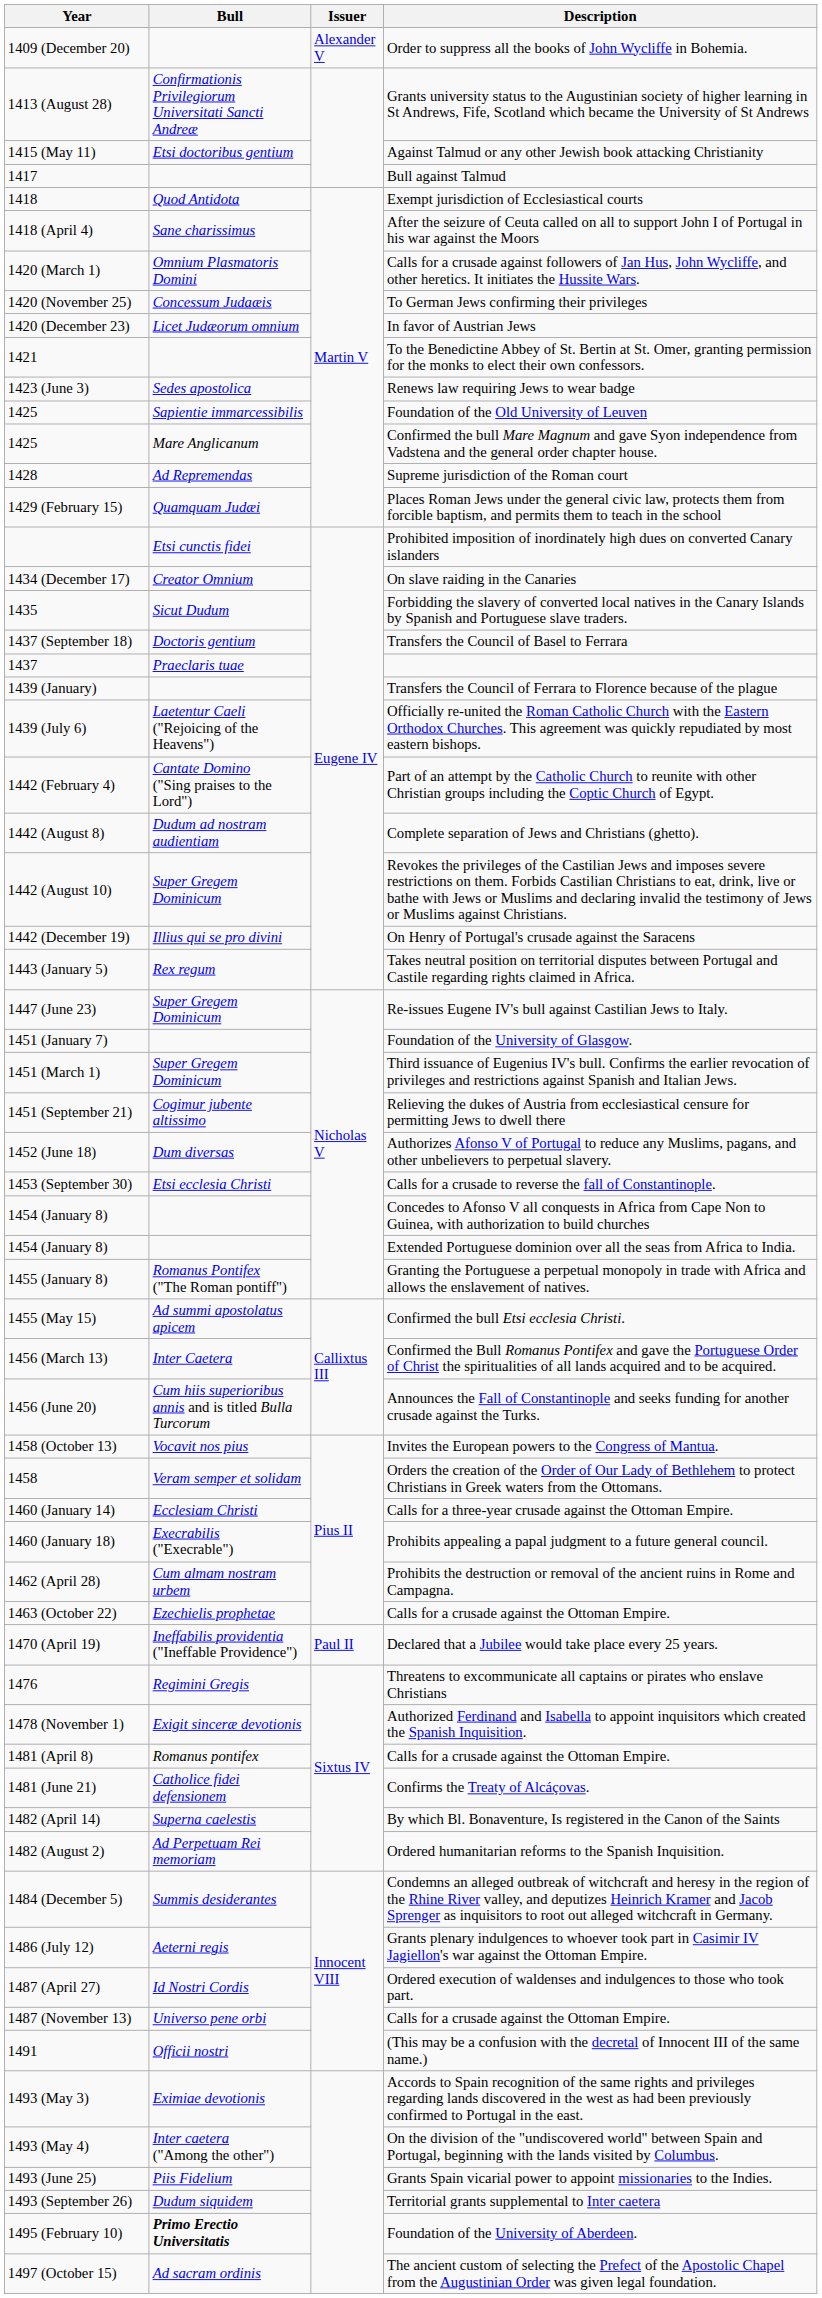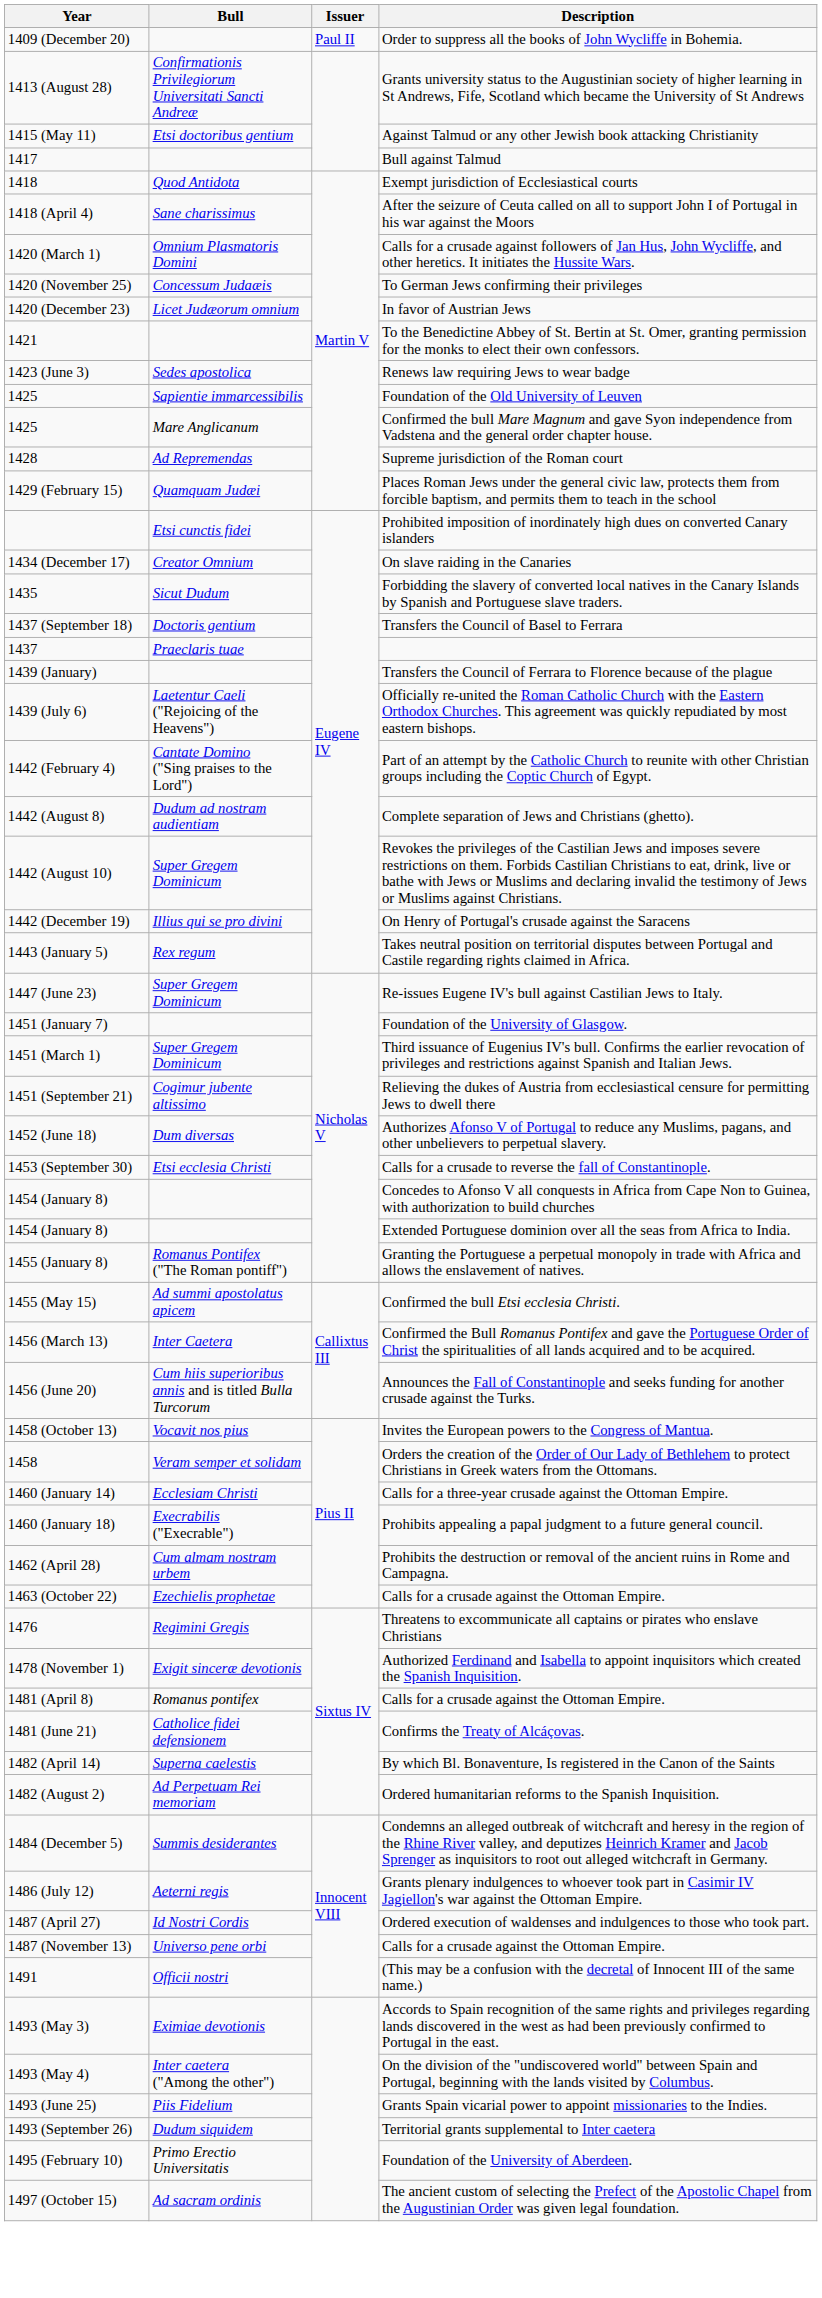1409 (December 20) | Issuer: Alexander V -> Paul II
- row: 1470 (April 19) | Ineffabilis providentia ("Ineffable Providence") | Paul II | Declared that a Jubilee would take place every 25 years.
1495 (February 10) | Bull: bold -> normal
